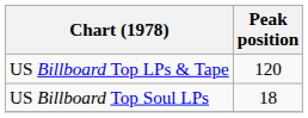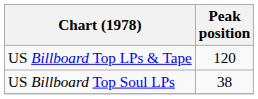US Billboard Top Soul LPs | Peak position: 18 -> 38
